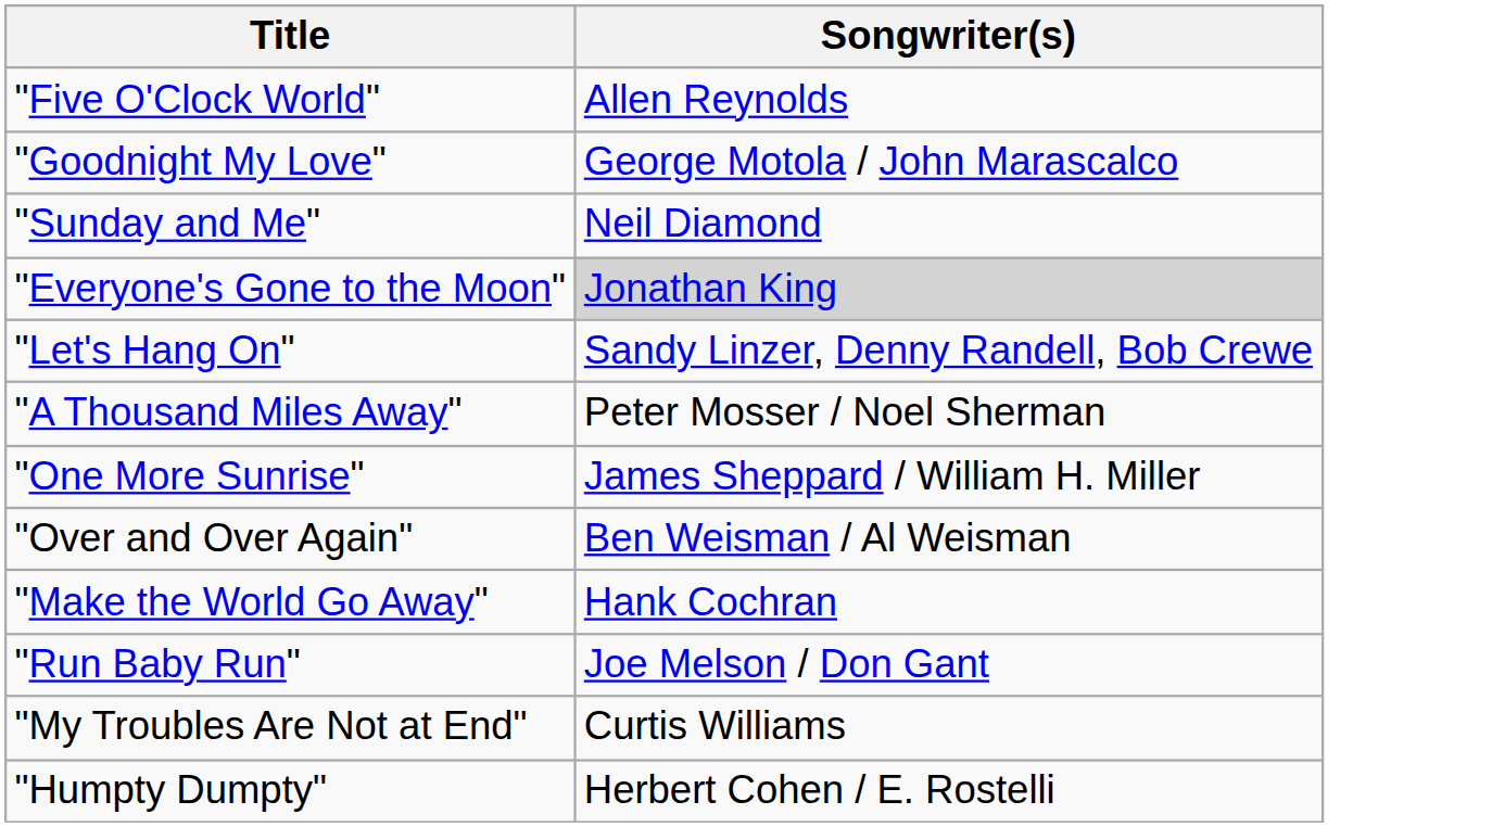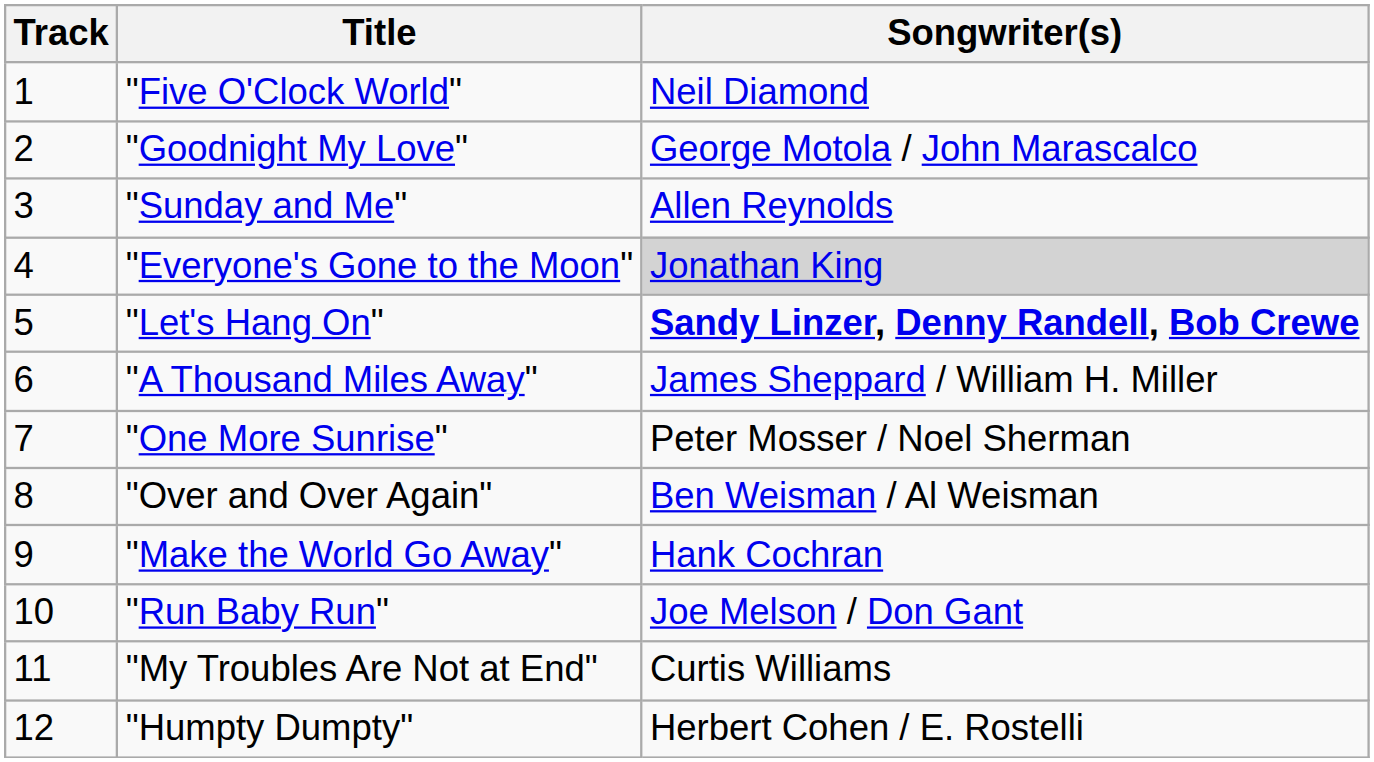+ column: Track | 1 | 2 | 3 | 4 | 5 | 6 | 7 | 8 | 9 | 10 | 11 | 12
"Five O'Clock World" | Songwriter(s): Allen Reynolds -> Neil Diamond
"Sunday and Me" | Songwriter(s): Neil Diamond -> Allen Reynolds
"Let's Hang On" | Songwriter(s): normal -> bold
"A Thousand Miles Away" | Songwriter(s): Peter Mosser / Noel Sherman -> James Sheppard / William H. Miller
"One More Sunrise" | Songwriter(s): James Sheppard / William H. Miller -> Peter Mosser / Noel Sherman
